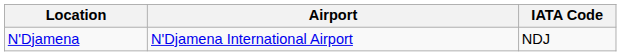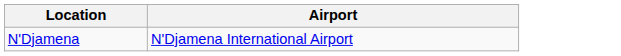- column: IATA Code | NDJ
